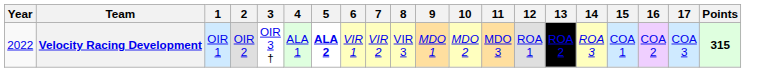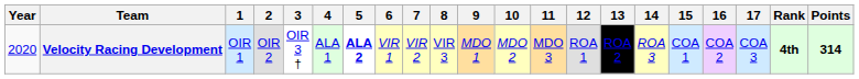+ column: Rank | 4th
Velocity Racing Development | Year: 2022 -> 2020
Velocity Racing Development | Points: 315 -> 314
